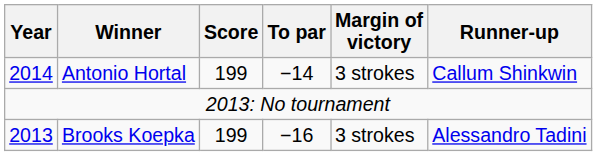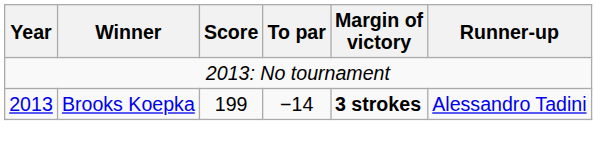- row: 2014 | Antonio Hortal | 199 | −14 | 3 strokes | Callum Shinkwin
Brooks Koepka | To par: −16 -> −14
Brooks Koepka | Margin of victory: normal -> bold
